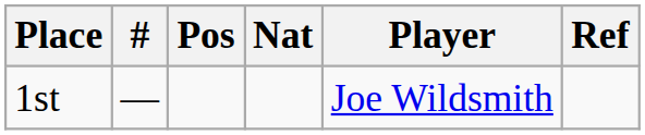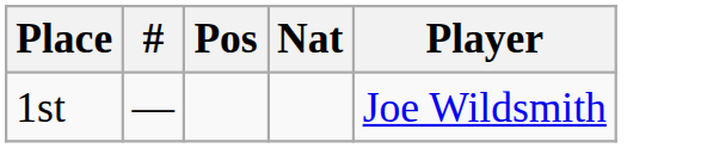- column: Ref
